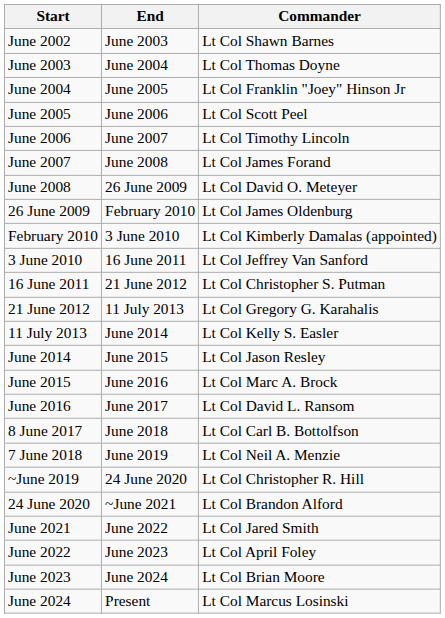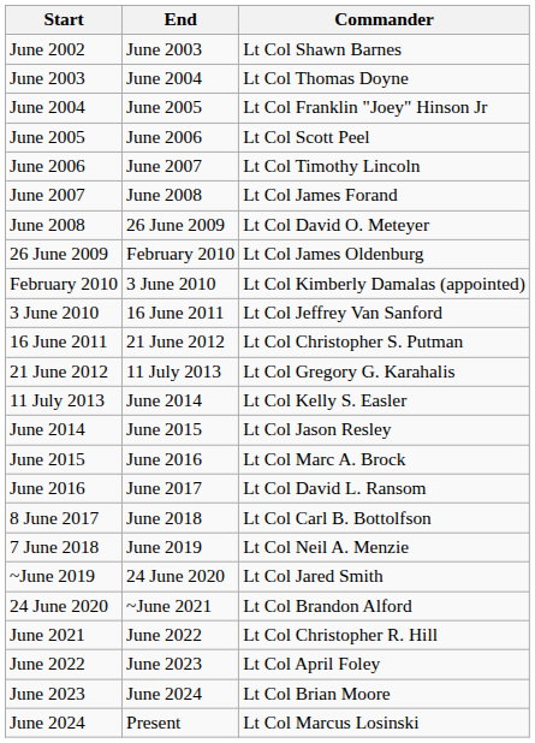~June 2019 | Commander: Lt Col Christopher R. Hill -> Lt Col Jared Smith
June 2021 | Commander: Lt Col Jared Smith -> Lt Col Christopher R. Hill
